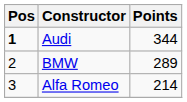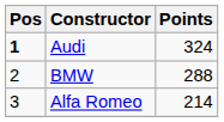Audi | Points: 344 -> 324
BMW | Points: 289 -> 288
